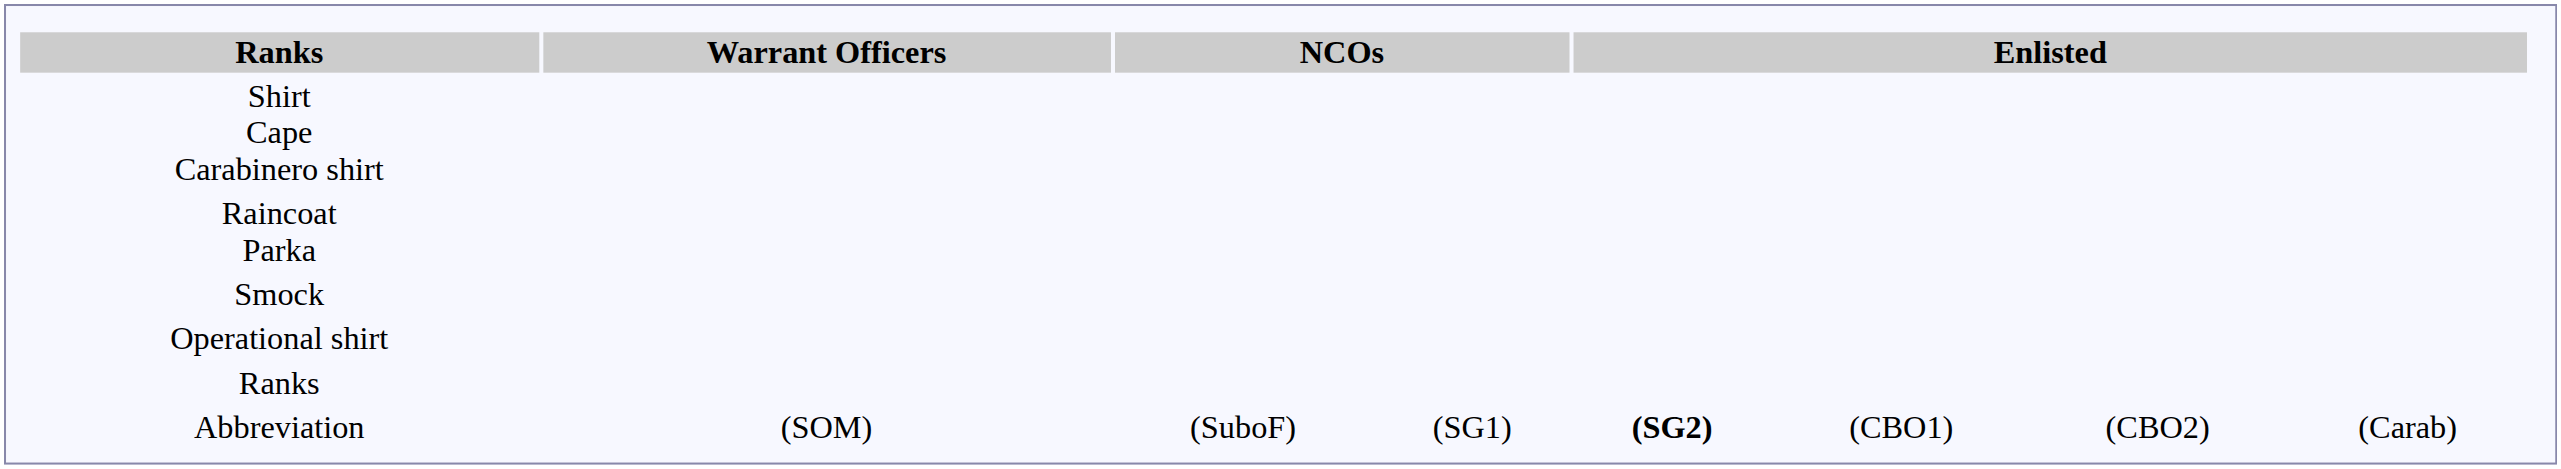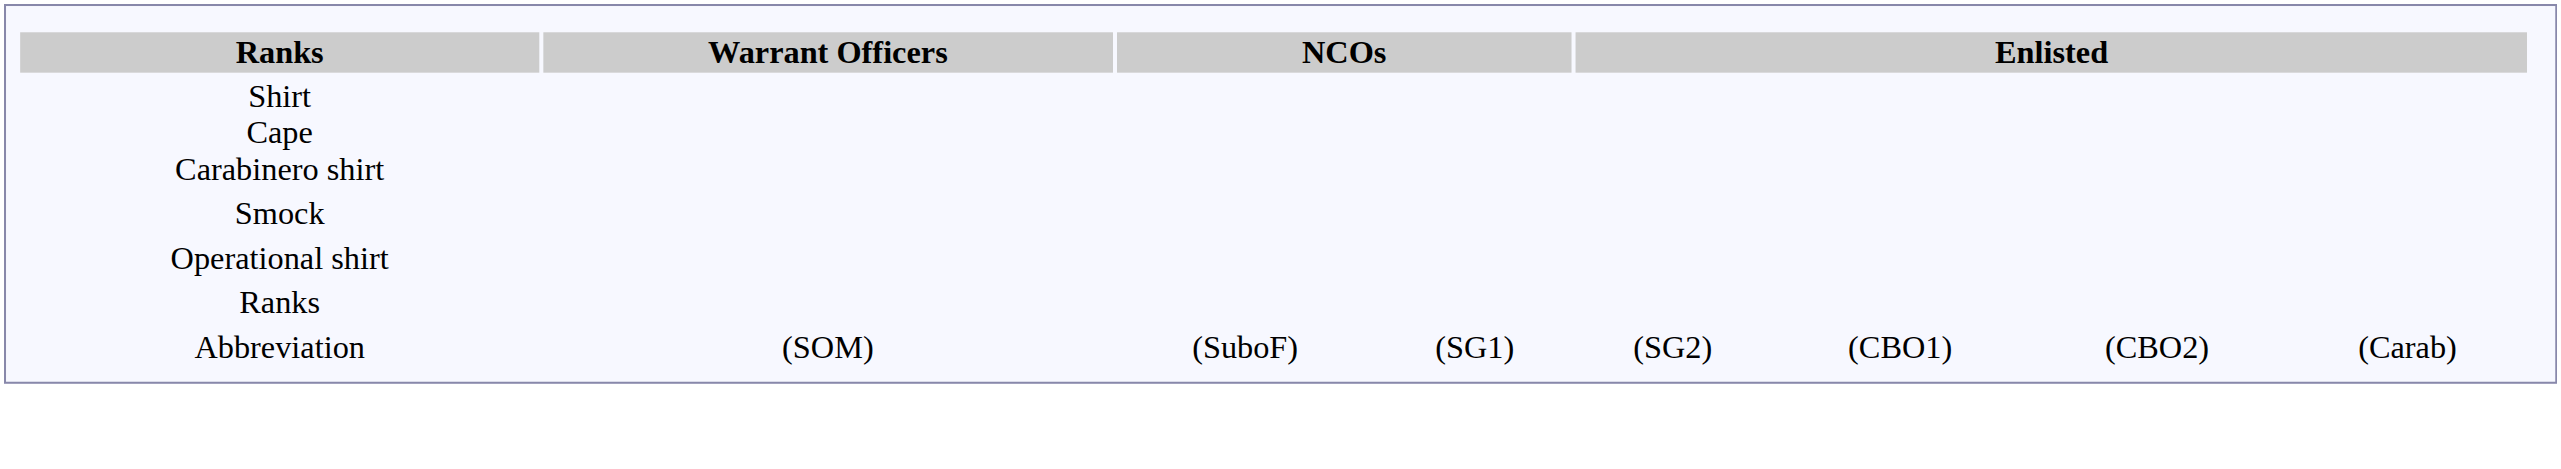- row: Raincoat Parka
Abbreviation | column 5: bold -> normal
